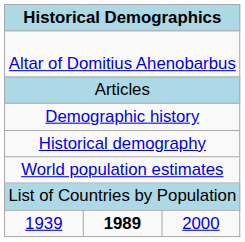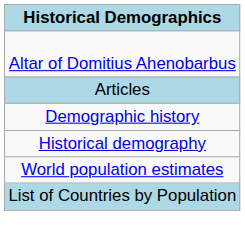- row: 1939 | 1989 | 2000
